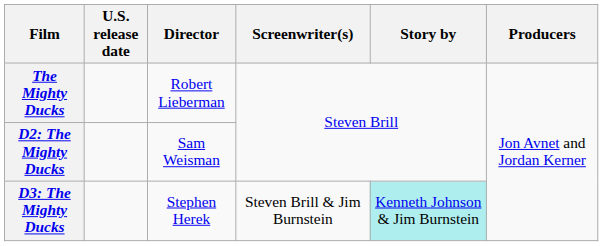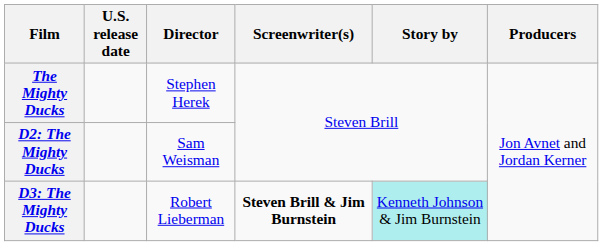The Mighty Ducks | Director: Robert Lieberman -> Stephen Herek
D3: The Mighty Ducks | Director: Stephen Herek -> Robert Lieberman
D3: The Mighty Ducks | Screenwriter(s): normal -> bold
